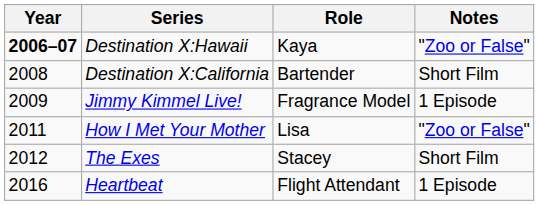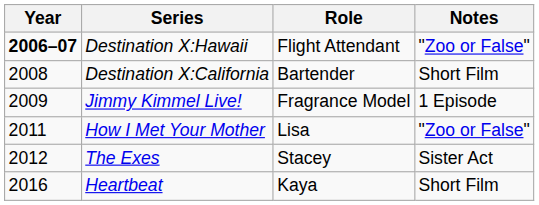Destination X:Hawaii | Role: Kaya -> Flight Attendant
The Exes | Notes: Short Film -> Sister Act
Heartbeat | Role: Flight Attendant -> Kaya
Heartbeat | Notes: 1 Episode -> Short Film
